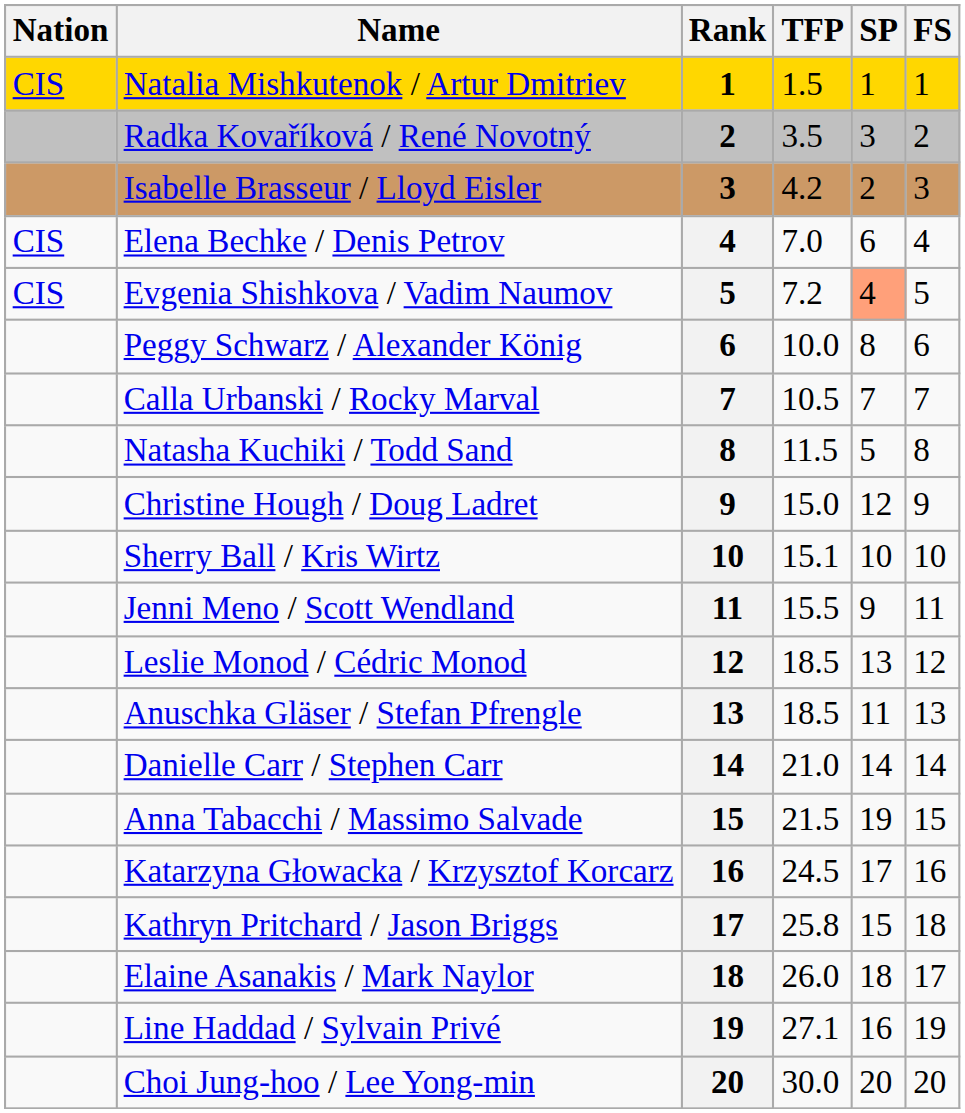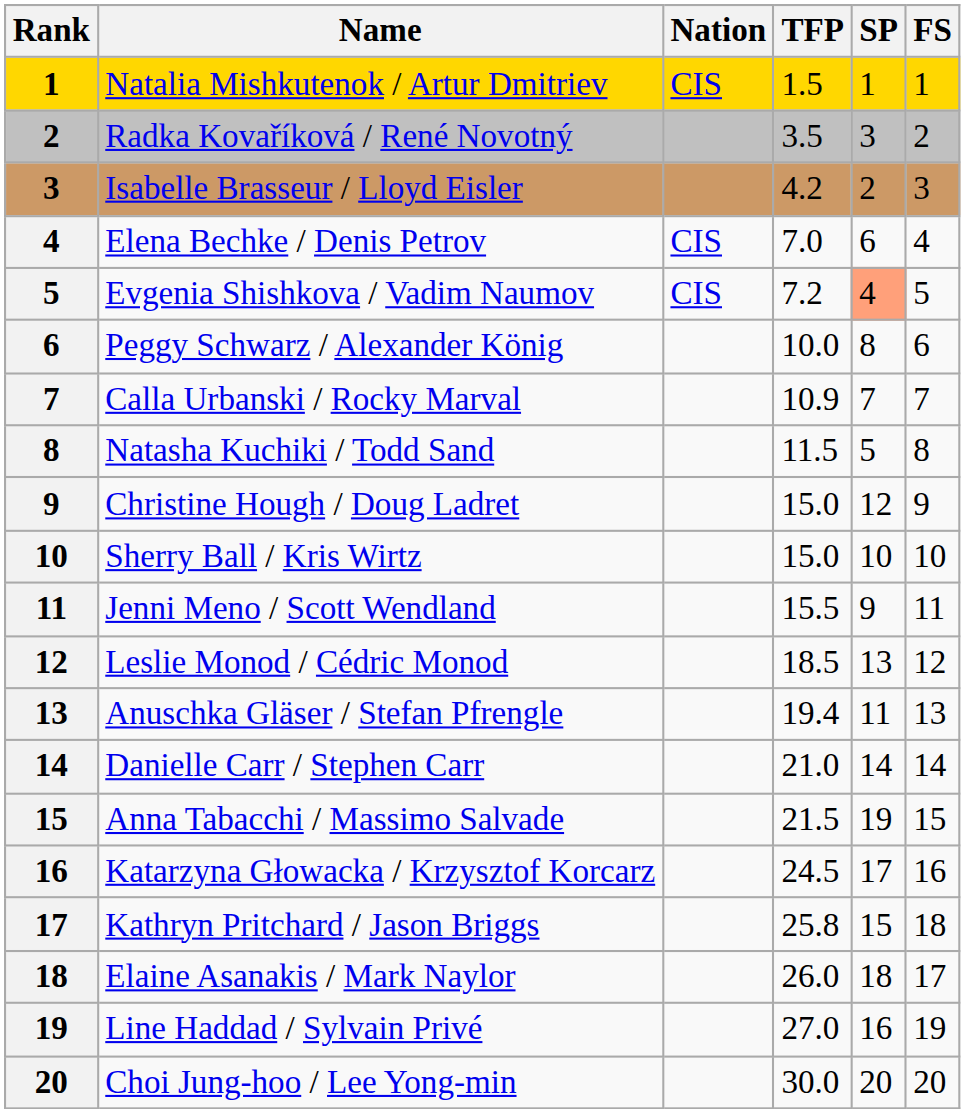columns swapped: Rank <-> Nation
Calla Urbanski / Rocky Marval | TFP: 10.5 -> 10.9
Sherry Ball / Kris Wirtz | TFP: 15.1 -> 15.0
Anuschka Gläser / Stefan Pfrengle | TFP: 18.5 -> 19.4
Line Haddad / Sylvain Privé | TFP: 27.1 -> 27.0
